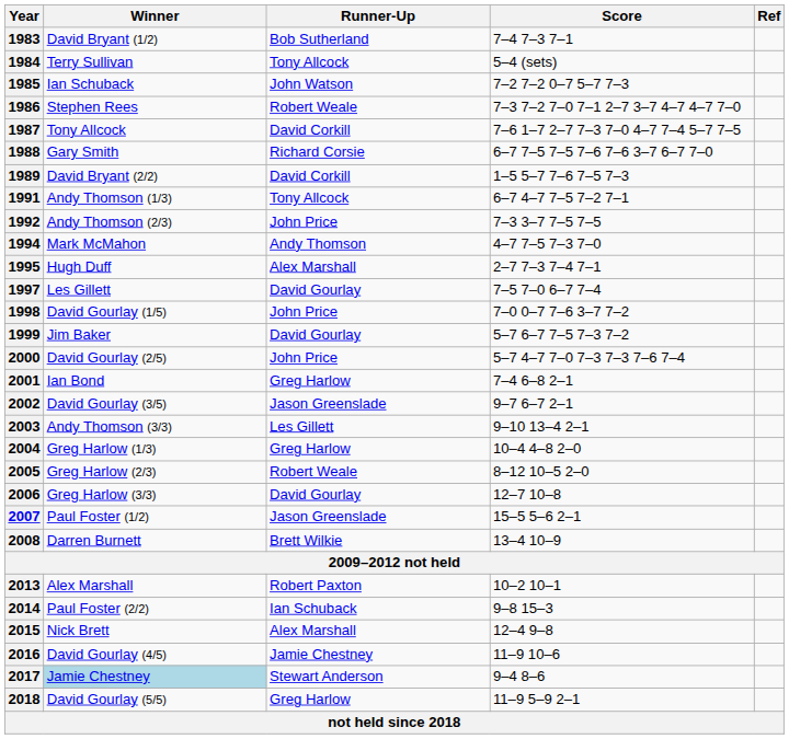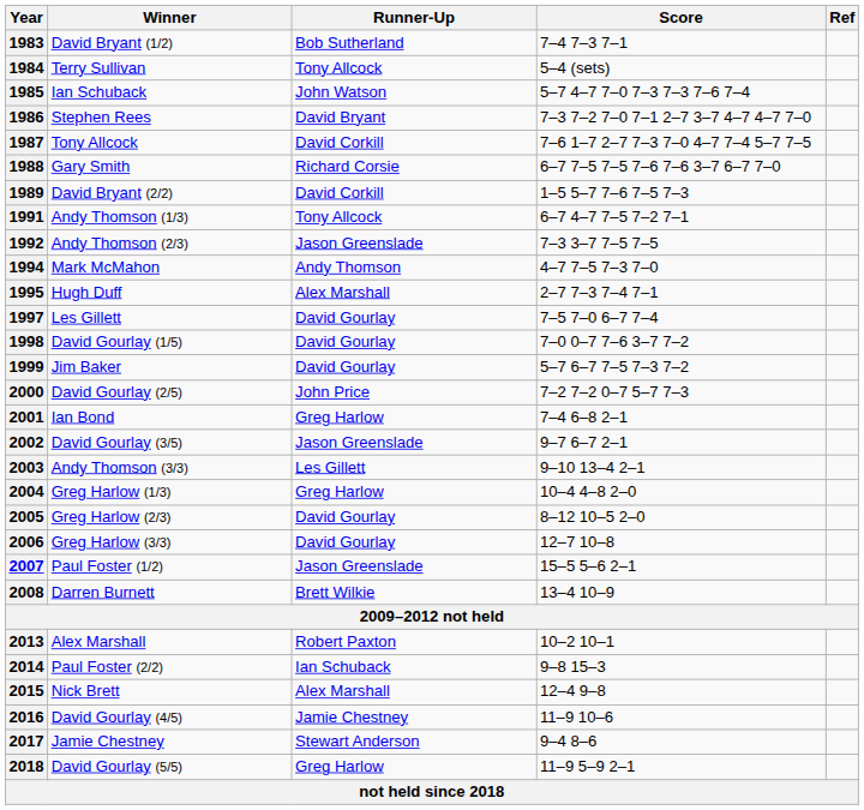1985 | Score: 7–2 7–2 0–7 5–7 7–3 -> 5–7 4–7 7–0 7–3 7–3 7–6 7–4
1986 | Runner-Up: Robert Weale -> David Bryant
1992 | Runner-Up: John Price -> Jason Greenslade
1998 | Runner-Up: John Price -> David Gourlay
2000 | Score: 5–7 4–7 7–0 7–3 7–3 7–6 7–4 -> 7–2 7–2 0–7 5–7 7–3
2005 | Runner-Up: Robert Weale -> David Gourlay
2017 | Winner: lightblue background -> no background
